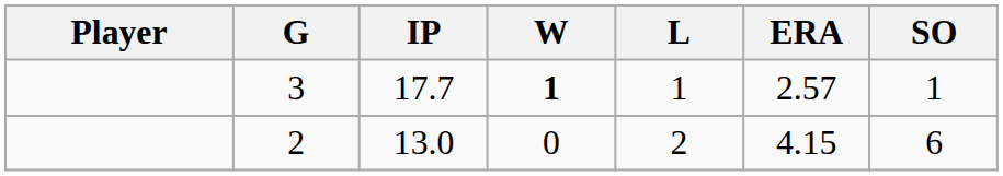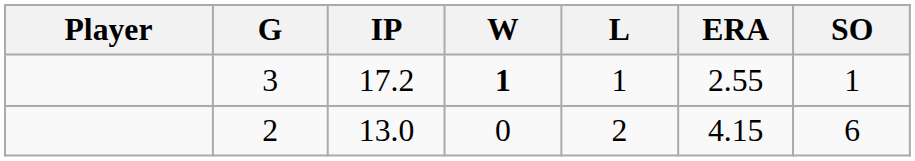3 | IP: 17.7 -> 17.2
3 | ERA: 2.57 -> 2.55
